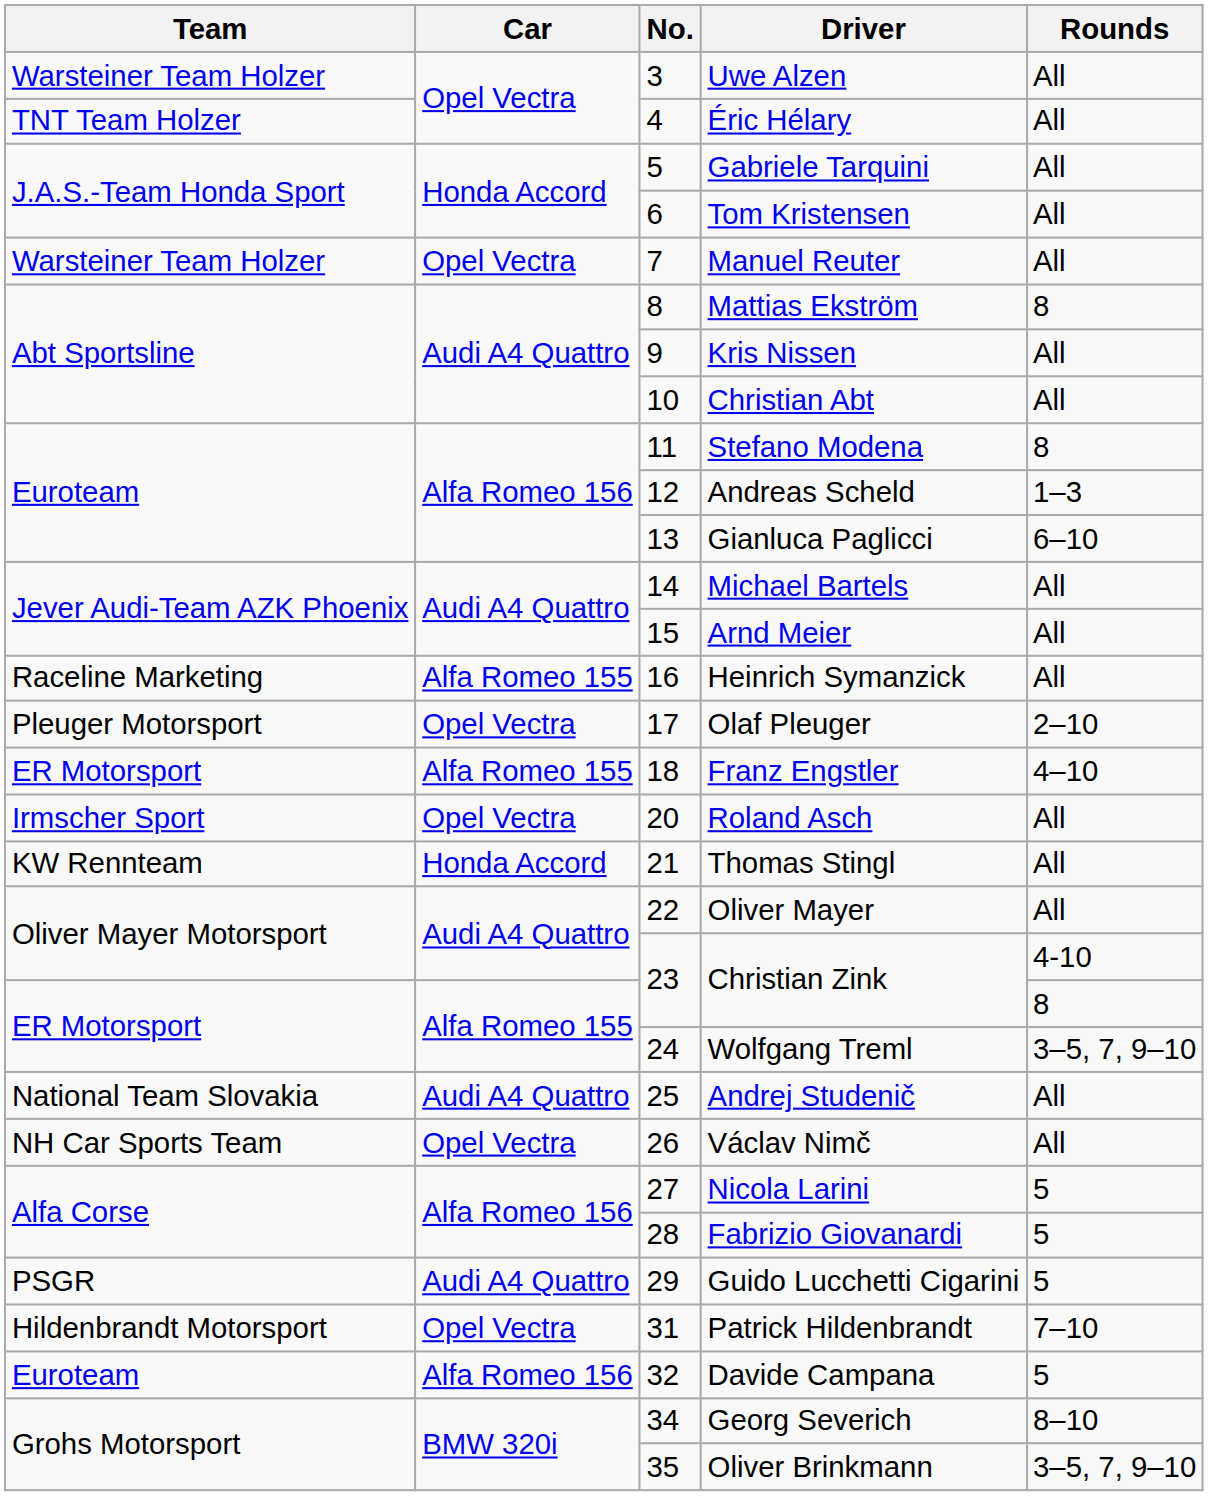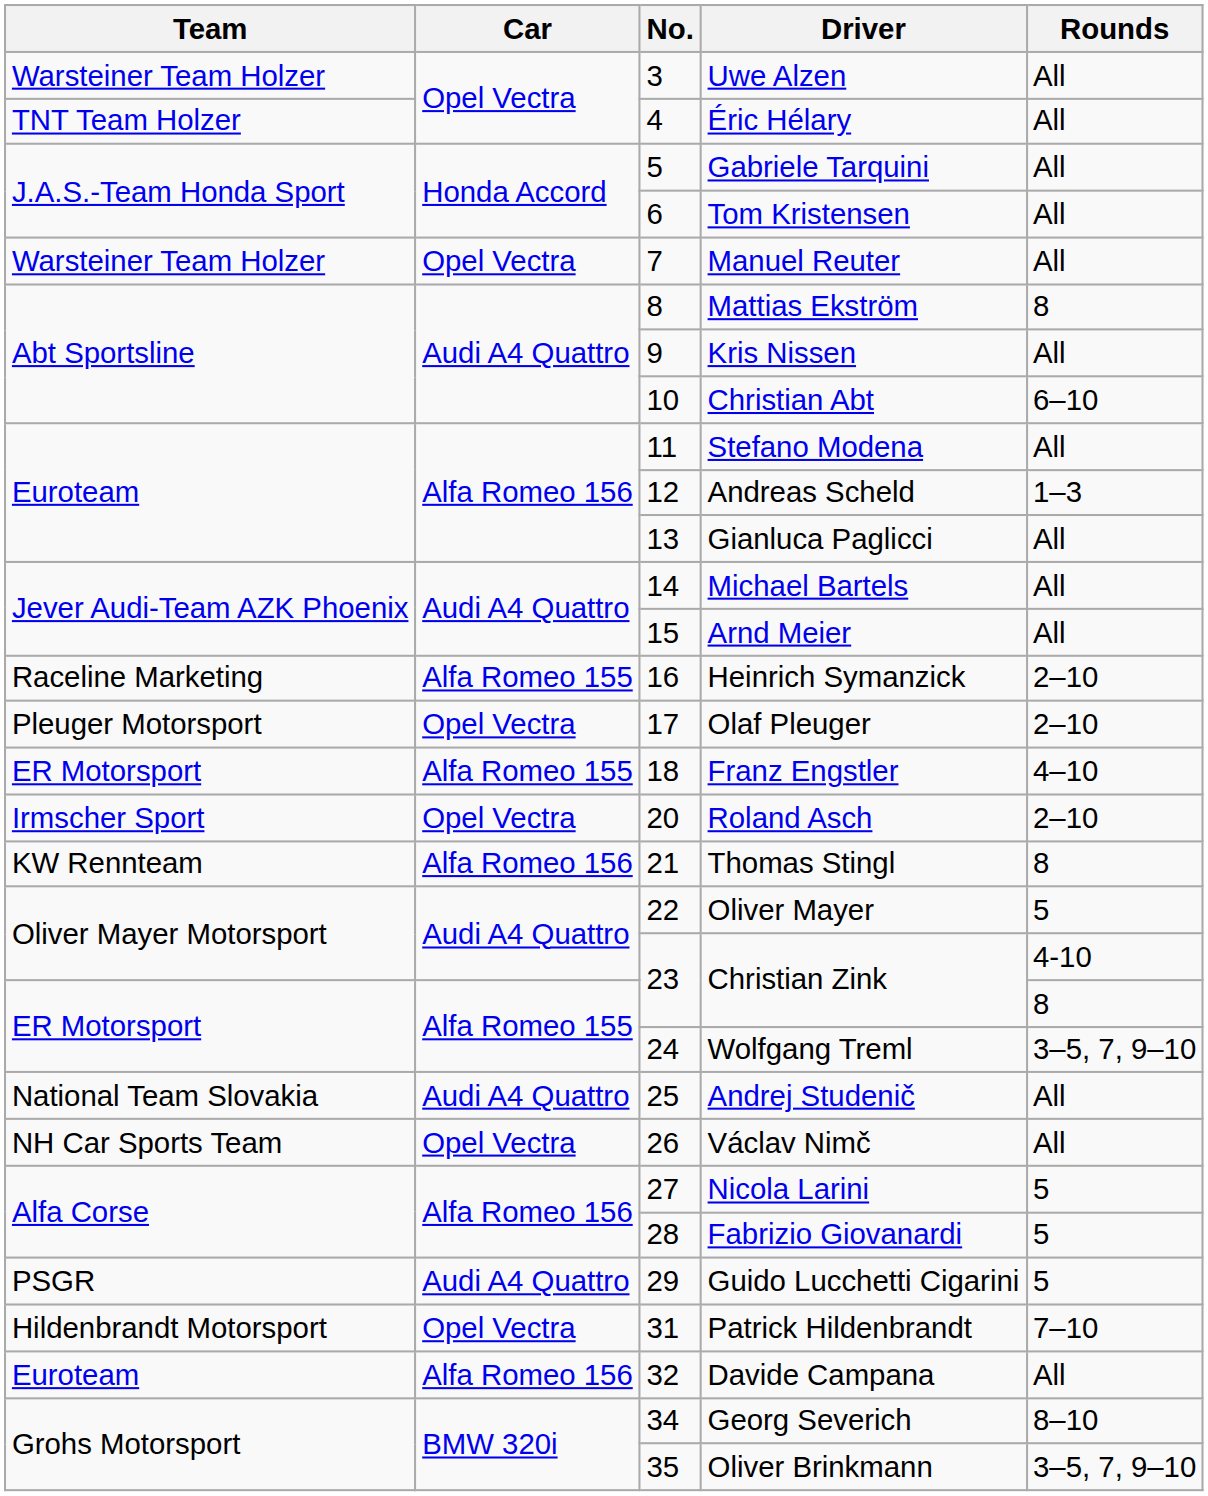Christian Abt | Rounds: All -> 6–10
Stefano Modena | Rounds: 8 -> All
Gianluca Paglicci | Rounds: 6–10 -> All
Heinrich Symanzick | Rounds: All -> 2–10
Roland Asch | Rounds: All -> 2–10
Thomas Stingl | Car: Honda Accord -> Alfa Romeo 156
Thomas Stingl | Rounds: All -> 8
Oliver Mayer | Rounds: All -> 5
Davide Campana | Rounds: 5 -> All
